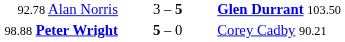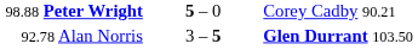rows swapped: 92.78 Alan Norris <-> 98.88 Peter Wright
